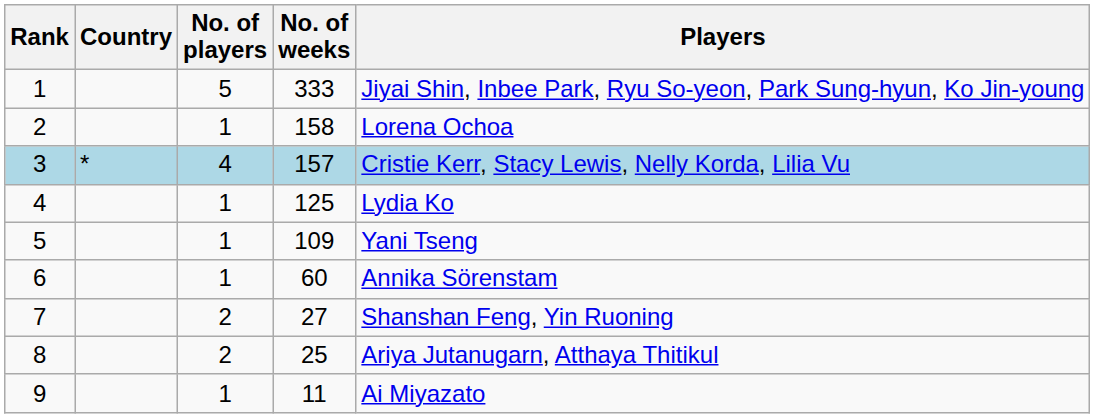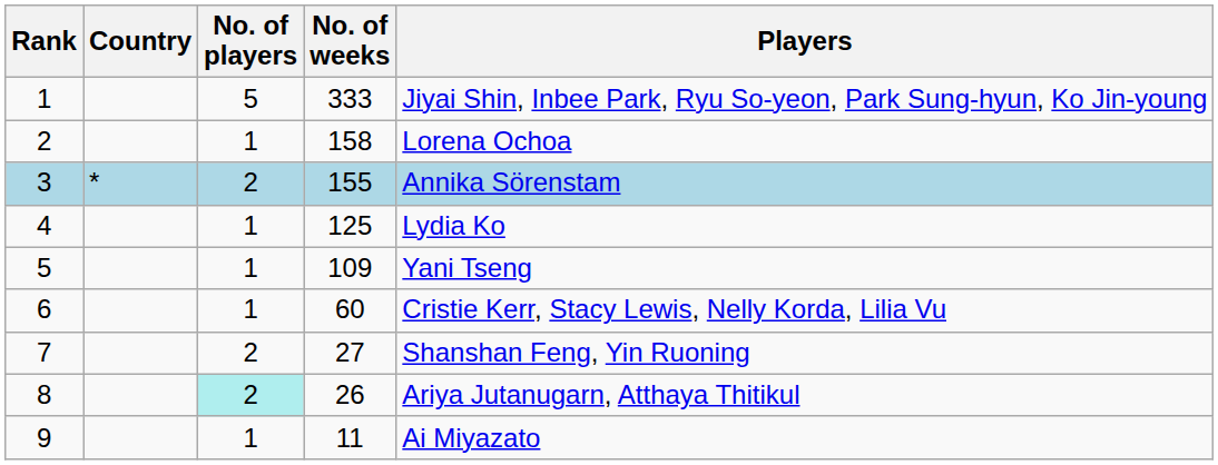3 | No. of players: 4 -> 2
3 | No. of weeks: 157 -> 155
3 | Players: Cristie Kerr, Stacy Lewis, Nelly Korda, Lilia Vu -> Annika Sörenstam
6 | Players: Annika Sörenstam -> Cristie Kerr, Stacy Lewis, Nelly Korda, Lilia Vu
8 | No. of players: no background -> paleturquoise background
8 | No. of weeks: 25 -> 26
